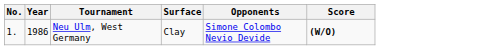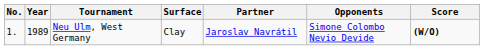+ column: Partner | Jaroslav Navrátil
Neu Ulm, West Germany | Year: 1986 -> 1989
